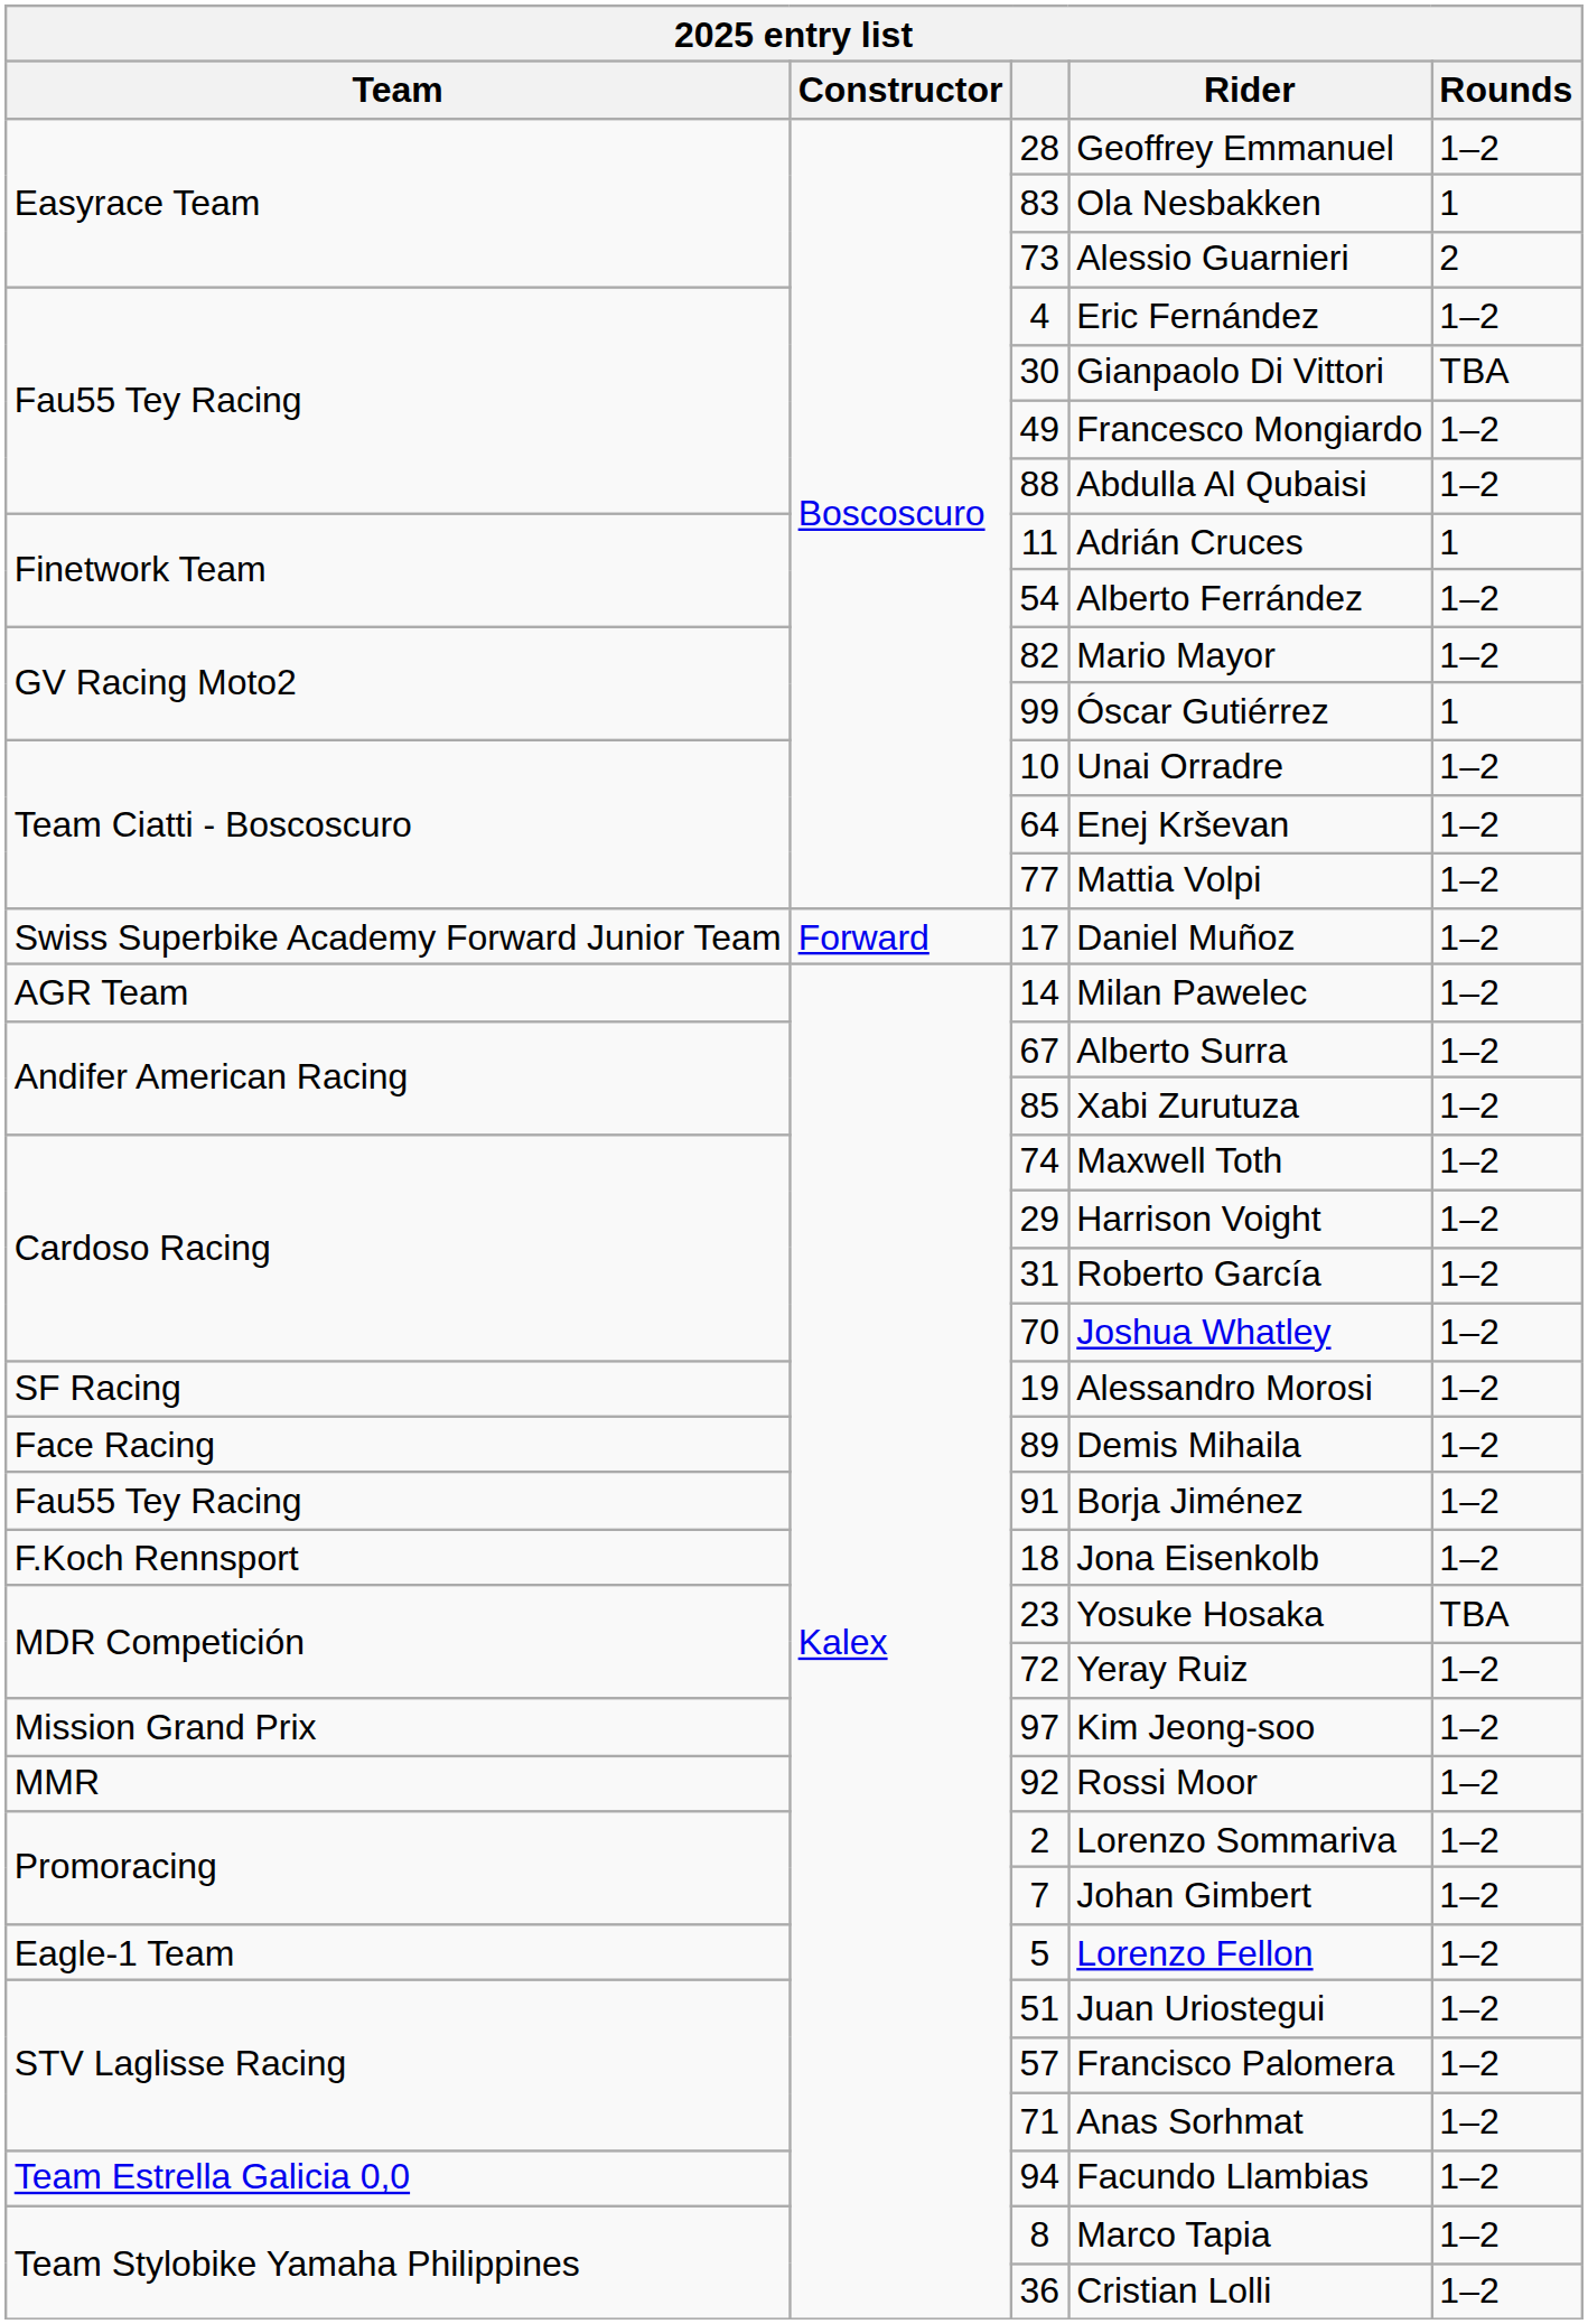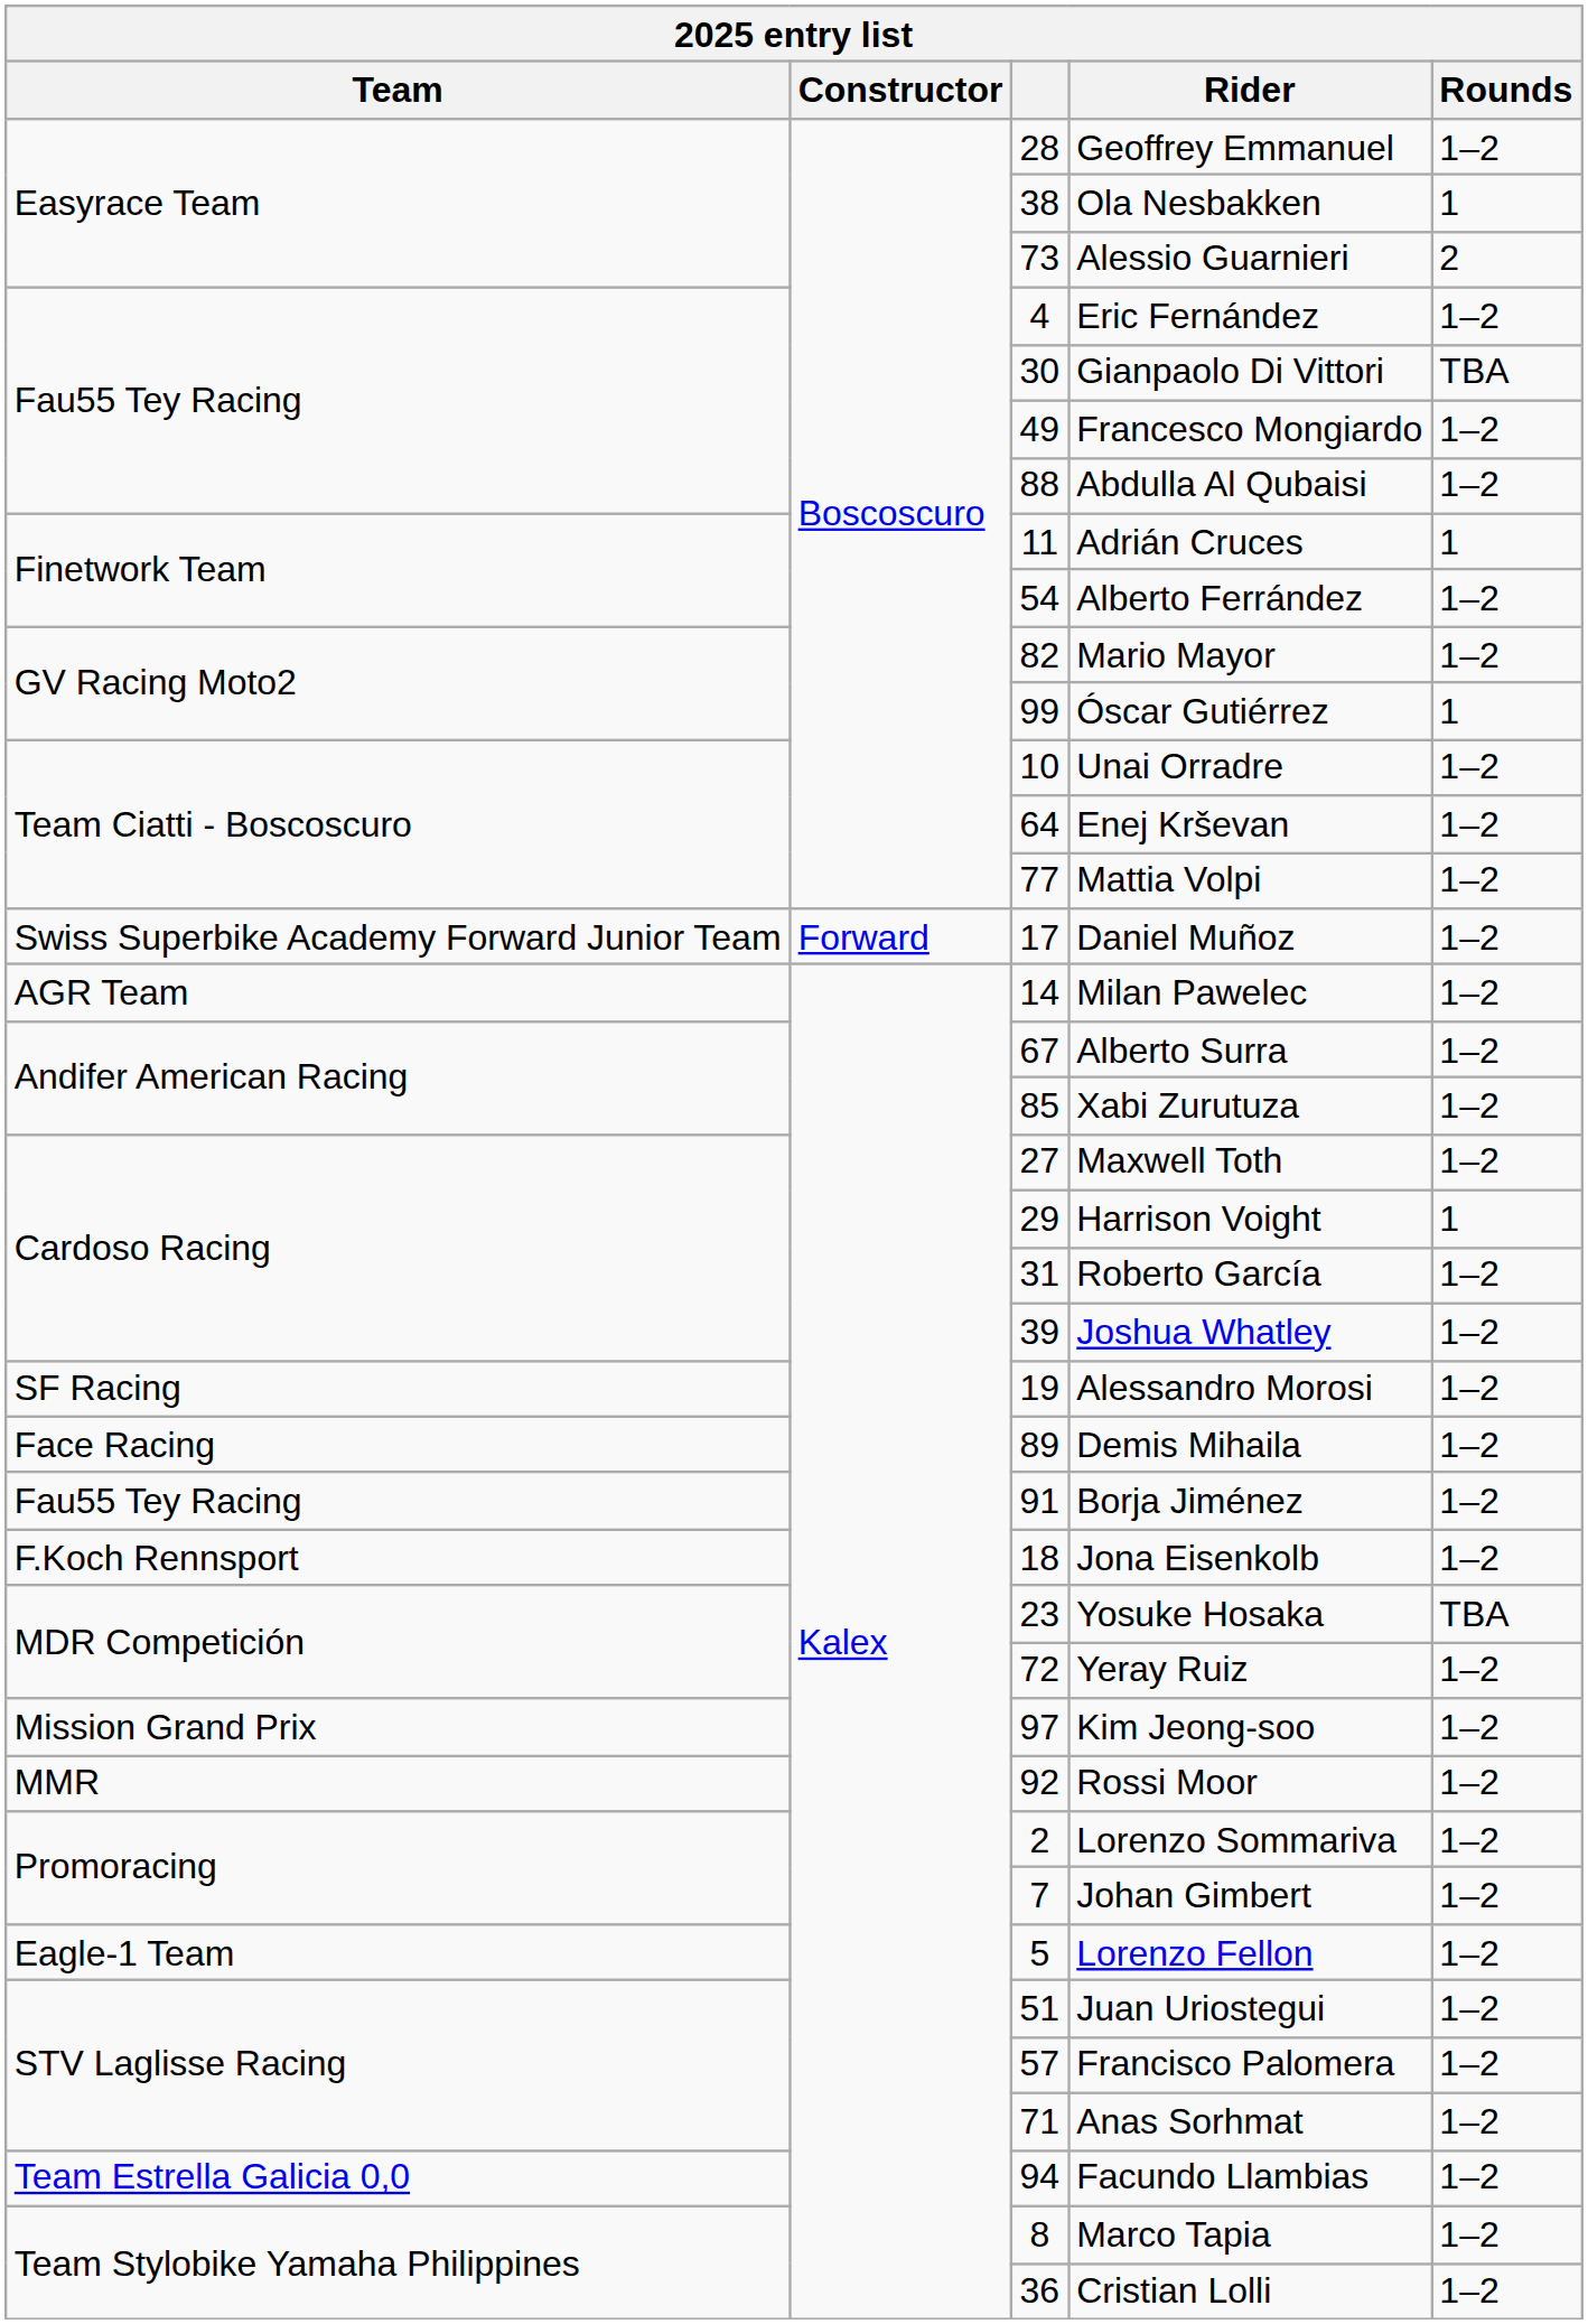Ola Nesbakken | column 3: 83 -> 38
Maxwell Toth | column 3: 74 -> 27
Harrison Voight | Rounds: 1–2 -> 1
Joshua Whatley | column 3: 70 -> 39
